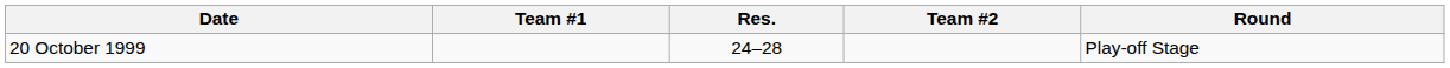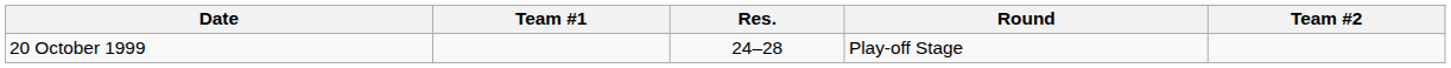columns swapped: Team #2 <-> Round
